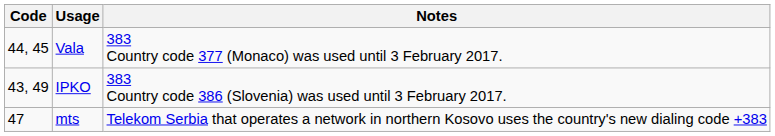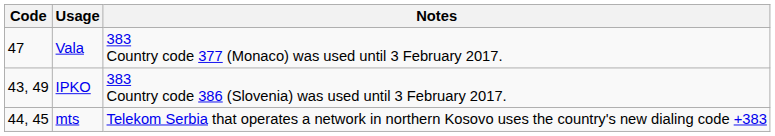Vala | Code: 44, 45 -> 47
mts | Code: 47 -> 44, 45
